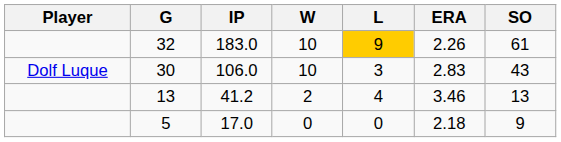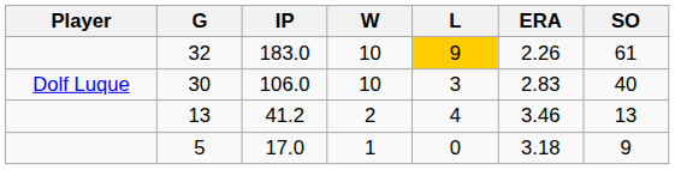30 | SO: 43 -> 40
5 | W: 0 -> 1
5 | ERA: 2.18 -> 3.18
